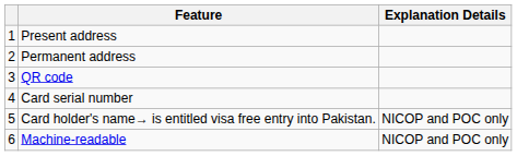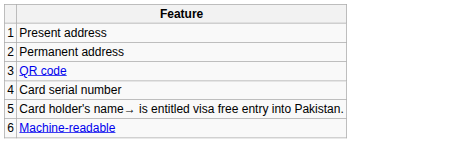- column: Explanation Details | NICOP and POC only | NICOP and POC only
